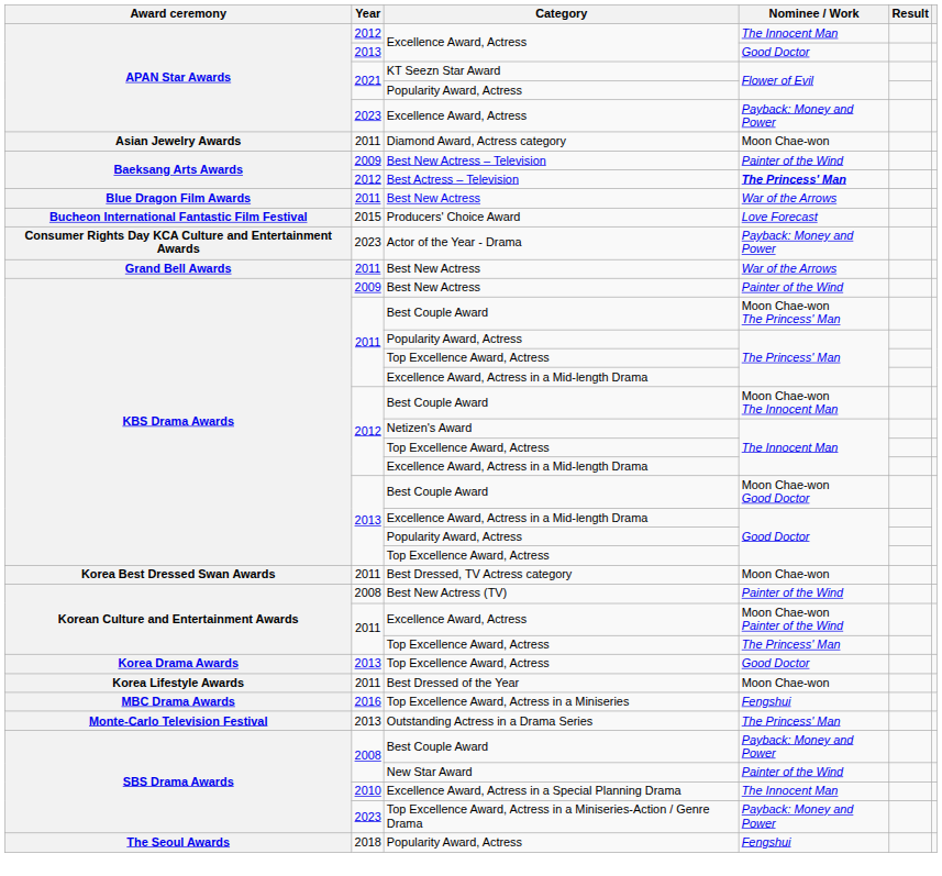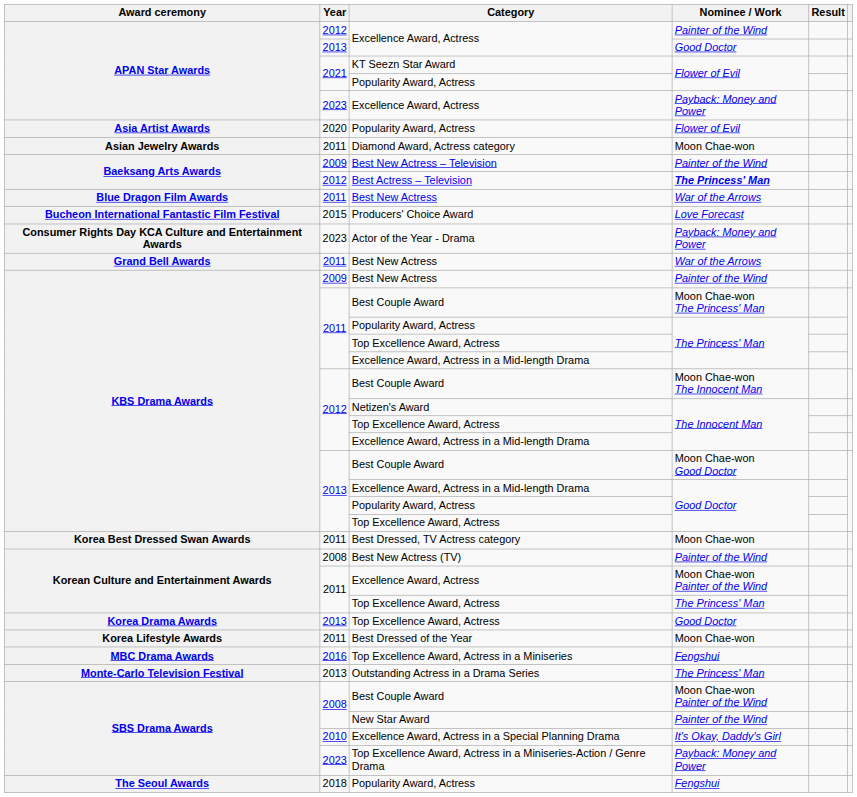2012 / Excellence Award, Actress | Nominee / Work: The Innocent Man -> Painter of the Wind
+ row: Asia Artist Awards | 2020 | Popularity Award, Actress | Flower of Evil
2008 / Best Couple Award | Nominee / Work: Payback: Money and Power -> Moon Chae-won Painter of the Wind
Excellence Award, Actress in a Special Planning Drama | Nominee / Work: The Innocent Man -> It's Okay, Daddy's Girl
